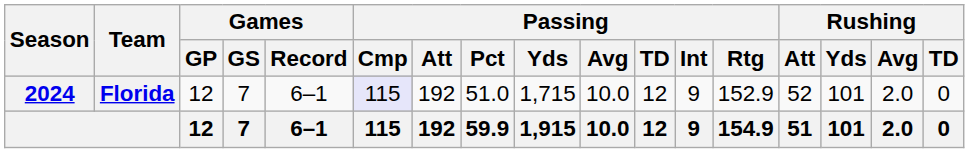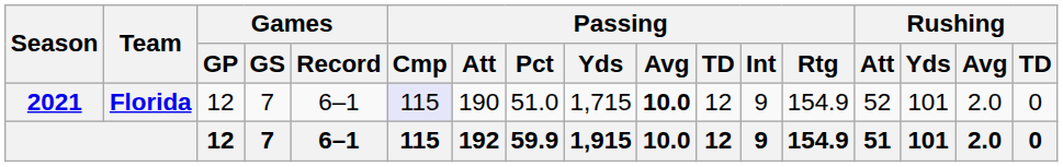Florida | Season: 2024 -> 2021
Florida | Passing / Att: 192 -> 190
Florida | Passing / Avg: normal -> bold
Florida | Passing / Rtg: 152.9 -> 154.9
